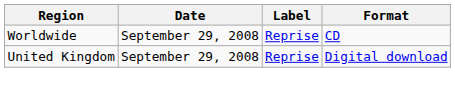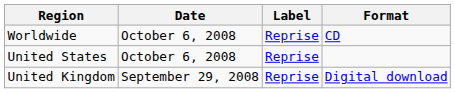Worldwide | Date: September 29, 2008 -> October 6, 2008
+ row: United States | October 6, 2008 | Reprise
